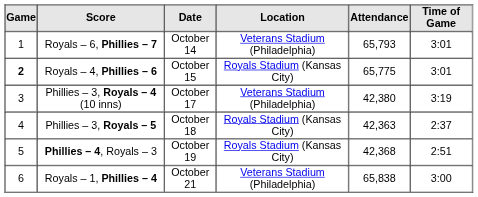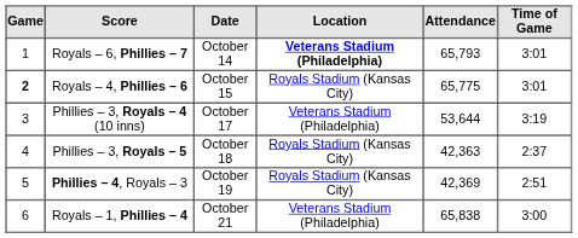Royals – 6, Phillies – 7 | Location: normal -> bold
Phillies – 3, Royals – 4 (10 inns) | Attendance: 42,380 -> 53,644
Phillies – 4, Royals – 3 | Attendance: 42,368 -> 42,369
